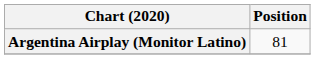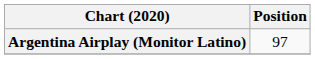Argentina Airplay (Monitor Latino) | Position: 81 -> 97
